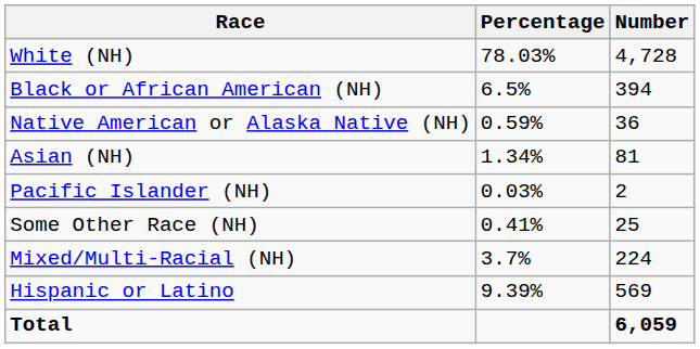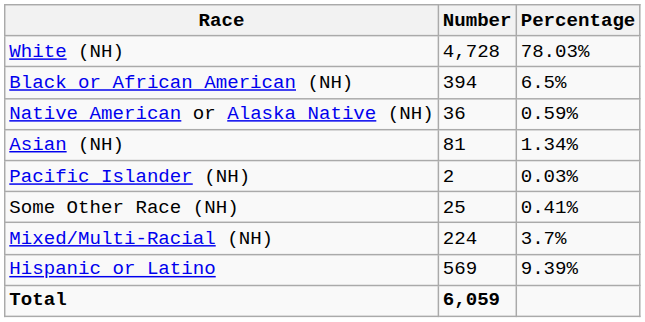columns swapped: Number <-> Percentage
